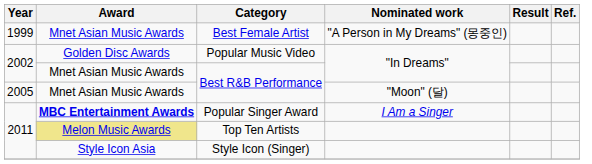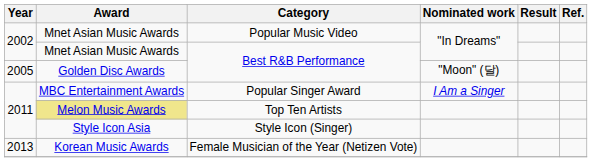- row: 1999 | Mnet Asian Music Awards | Best Female Artist | "A Person in My Dreams" (몽중인)
Popular Music Video | Award: Golden Disc Awards -> Mnet Asian Music Awards
2005 / Best R&B Performance | Award: Mnet Asian Music Awards -> Golden Disc Awards
Popular Singer Award | Award: bold -> normal
+ row: 2013 | Korean Music Awards | Female Musician of the Year (Netizen Vote)
